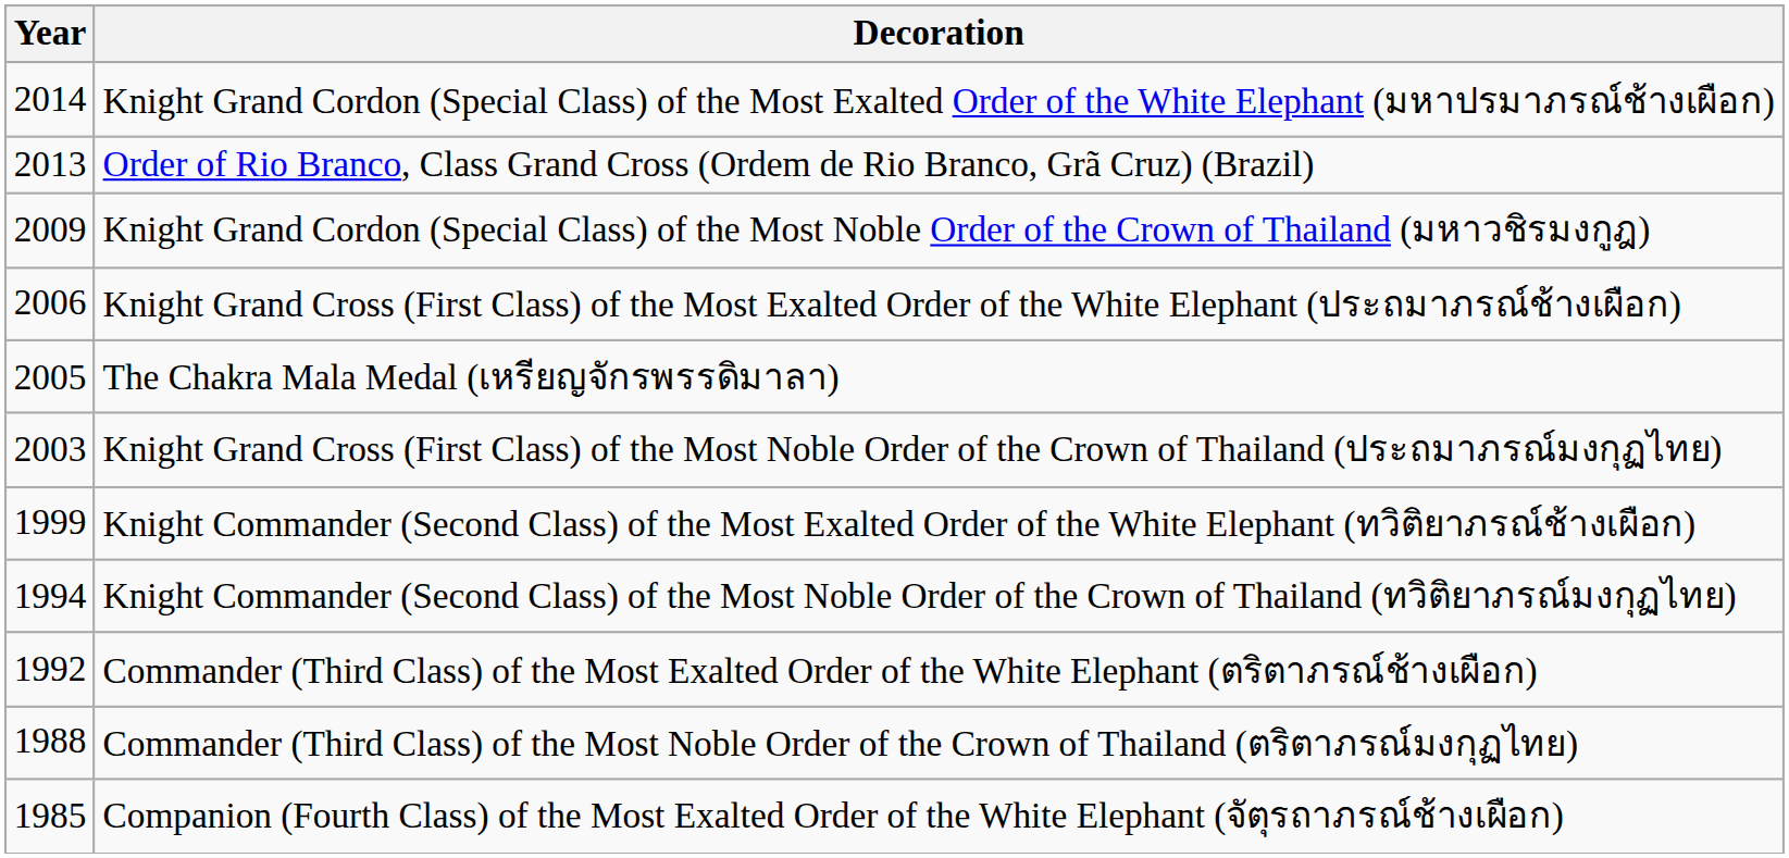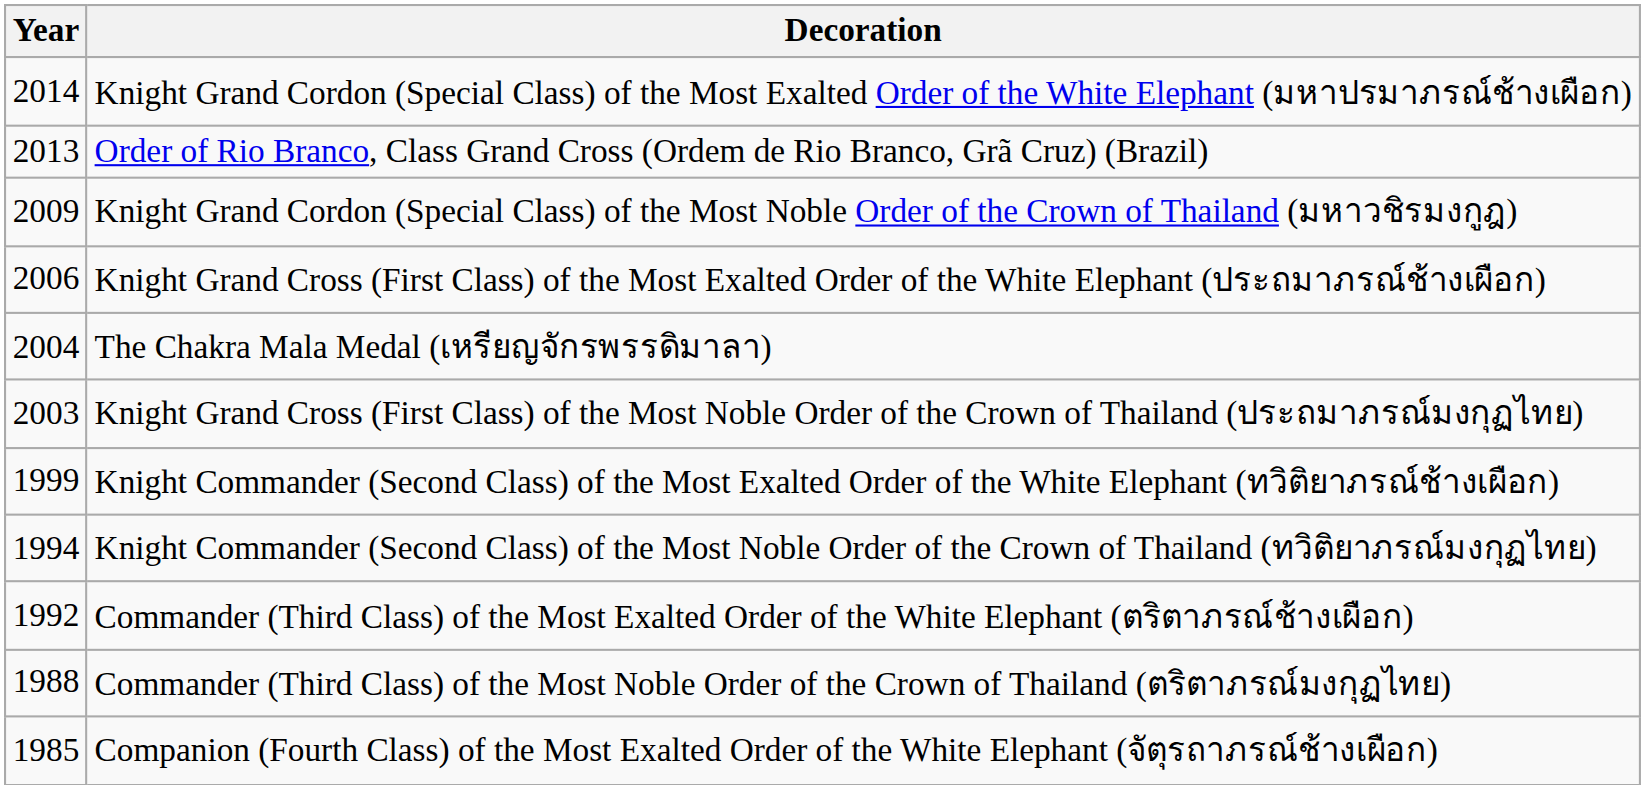The Chakra Mala Medal (เหรียญจักรพรรดิมาลา) | Year: 2005 -> 2004
